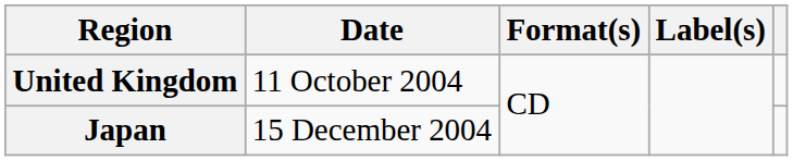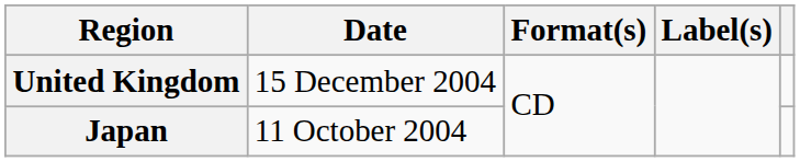United Kingdom | Date: 11 October 2004 -> 15 December 2004
Japan | Date: 15 December 2004 -> 11 October 2004
